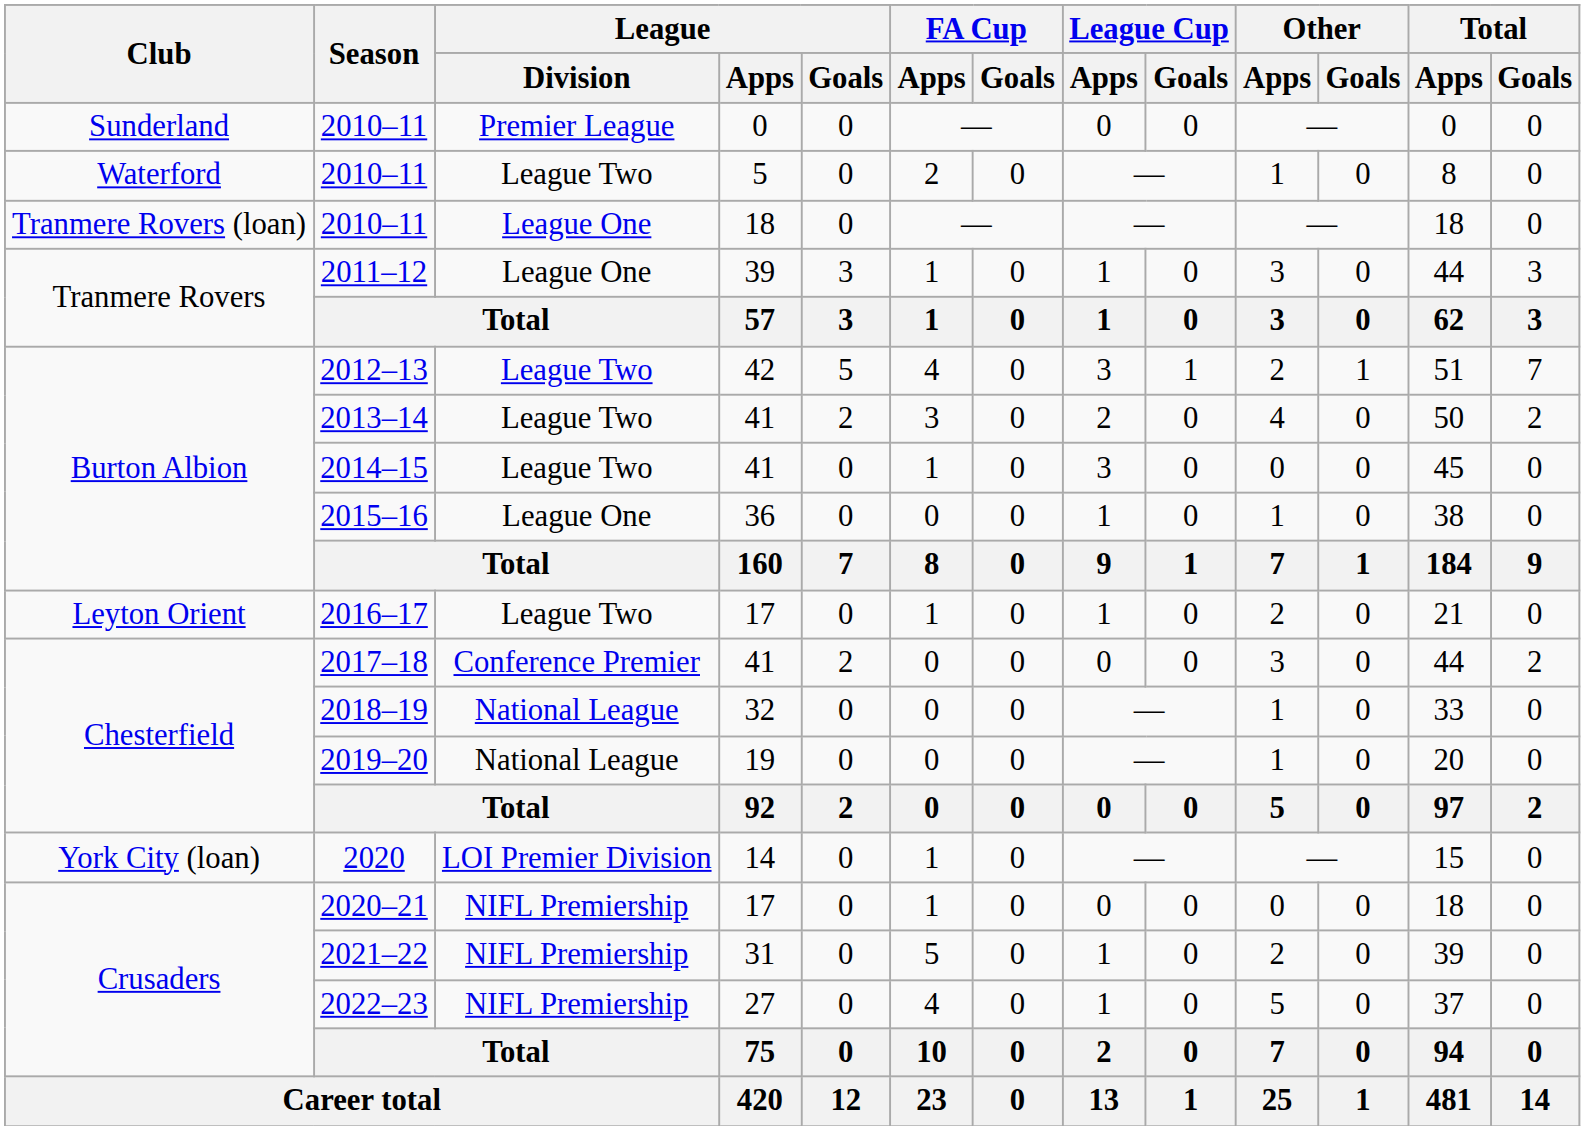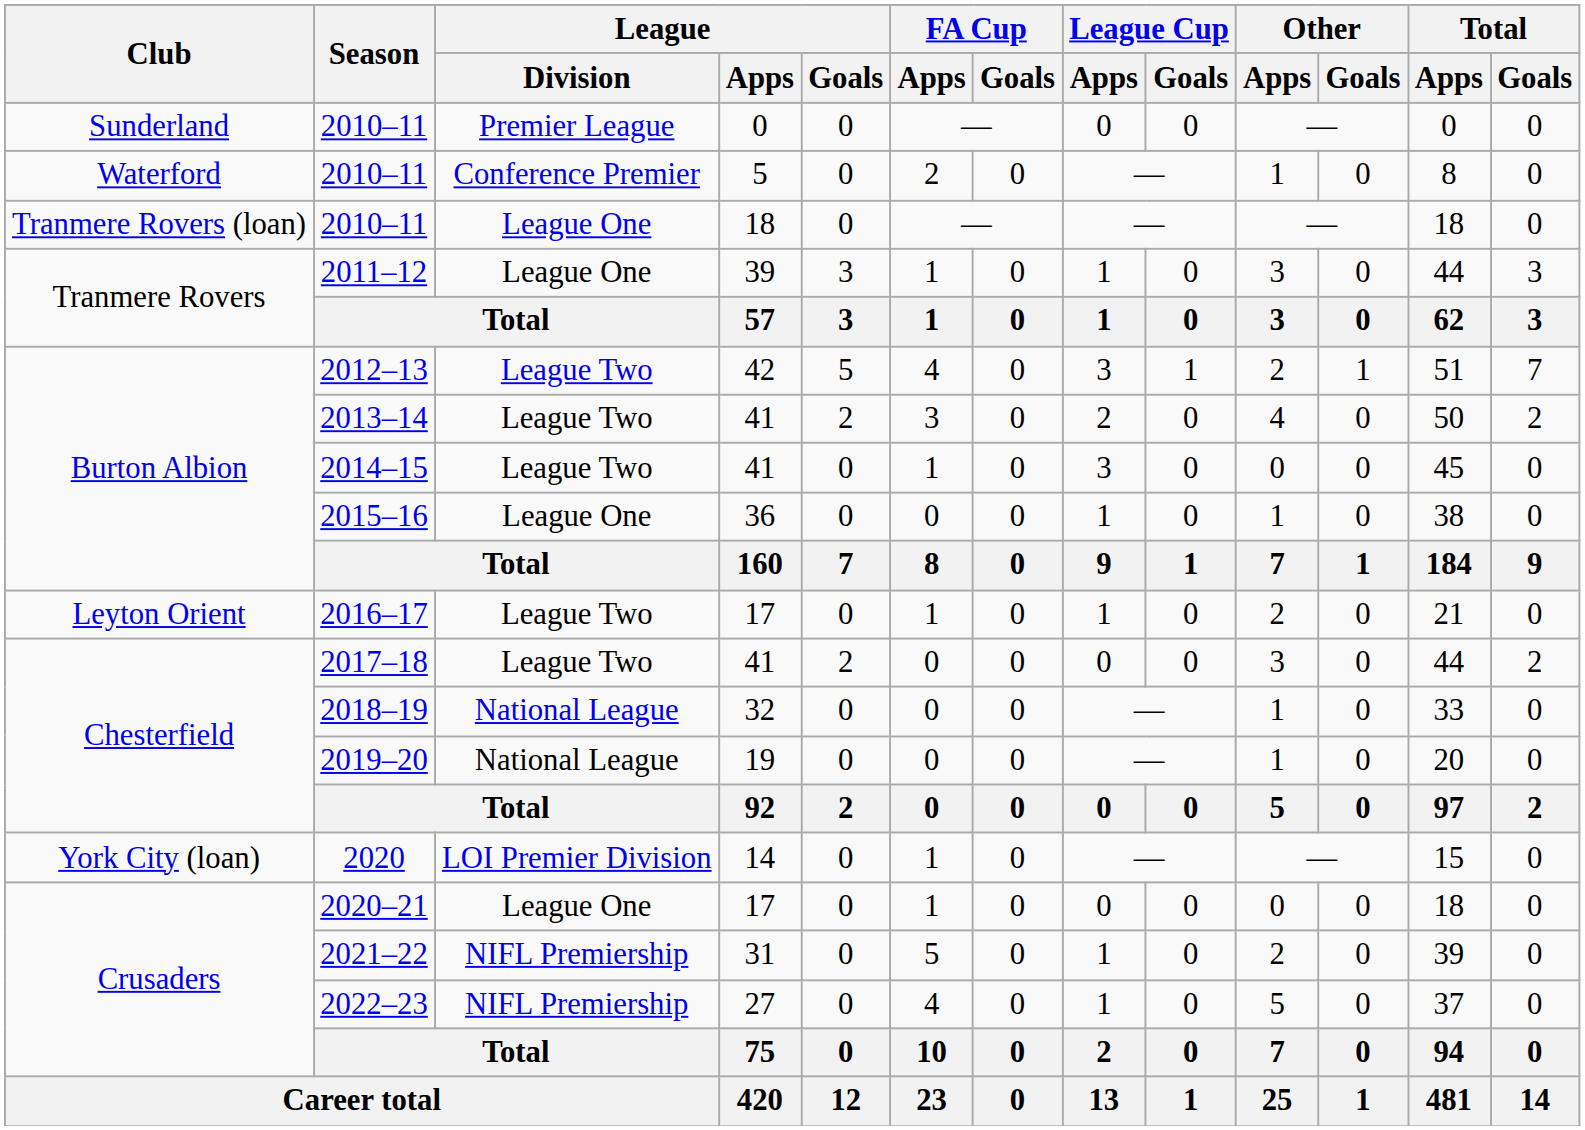2010–11 / 5 | League / Division: League Two -> Conference Premier
2017–18 | League / Division: Conference Premier -> League Two
2020–21 | League / Division: NIFL Premiership -> League One
